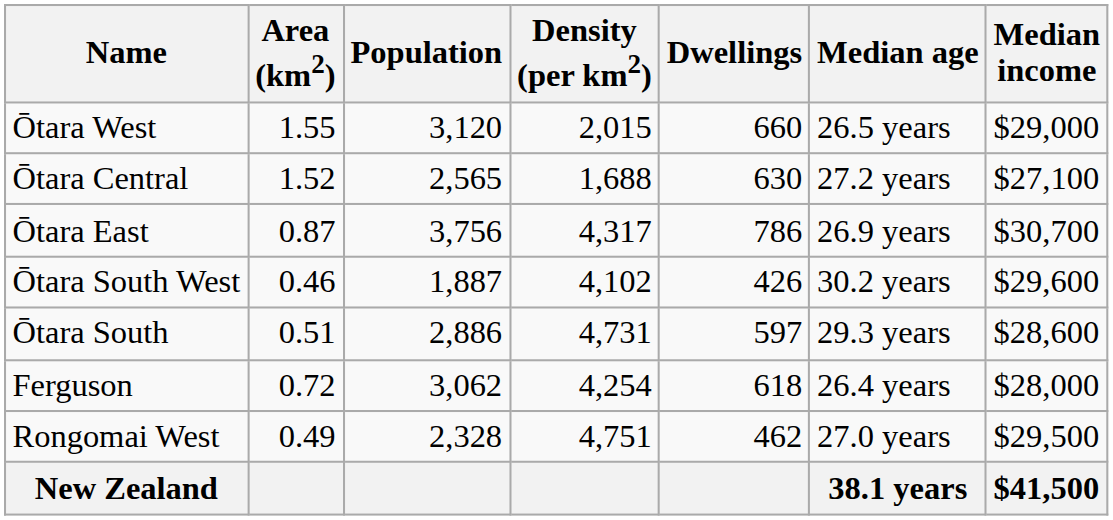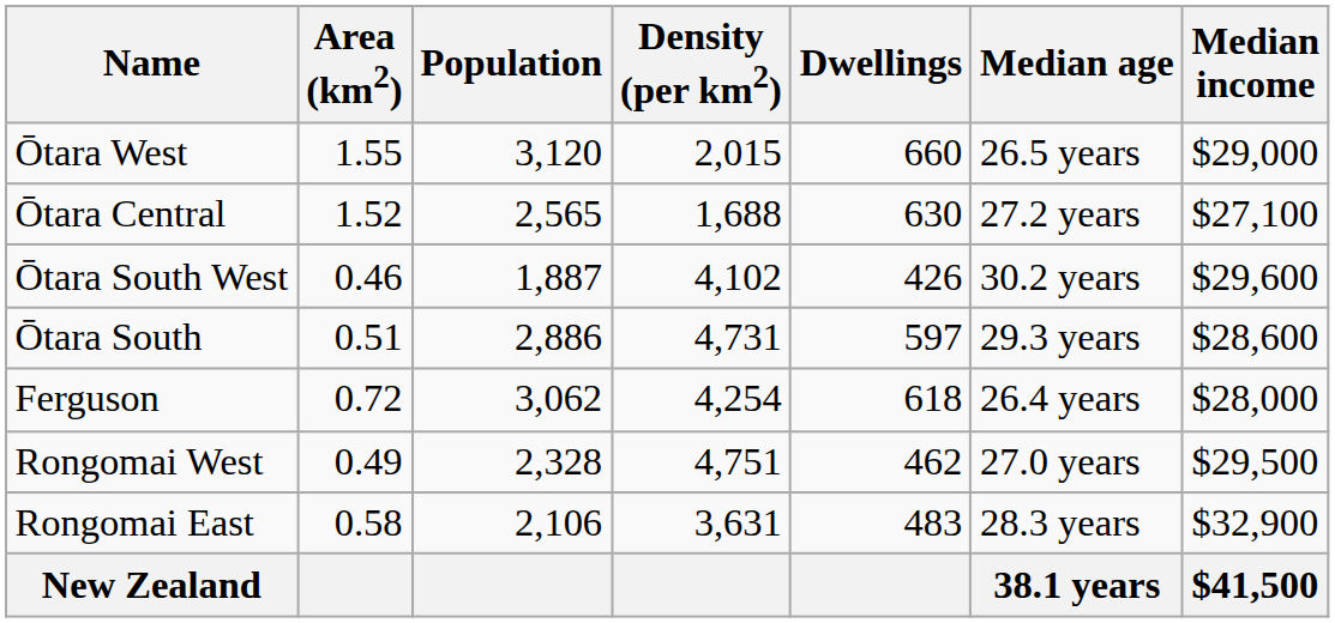- row: Ōtara East | 0.87 | 3,756 | 4,317 | 786 | 26.9 years | $30,700
+ row: Rongomai East | 0.58 | 2,106 | 3,631 | 483 | 28.3 years | $32,900
